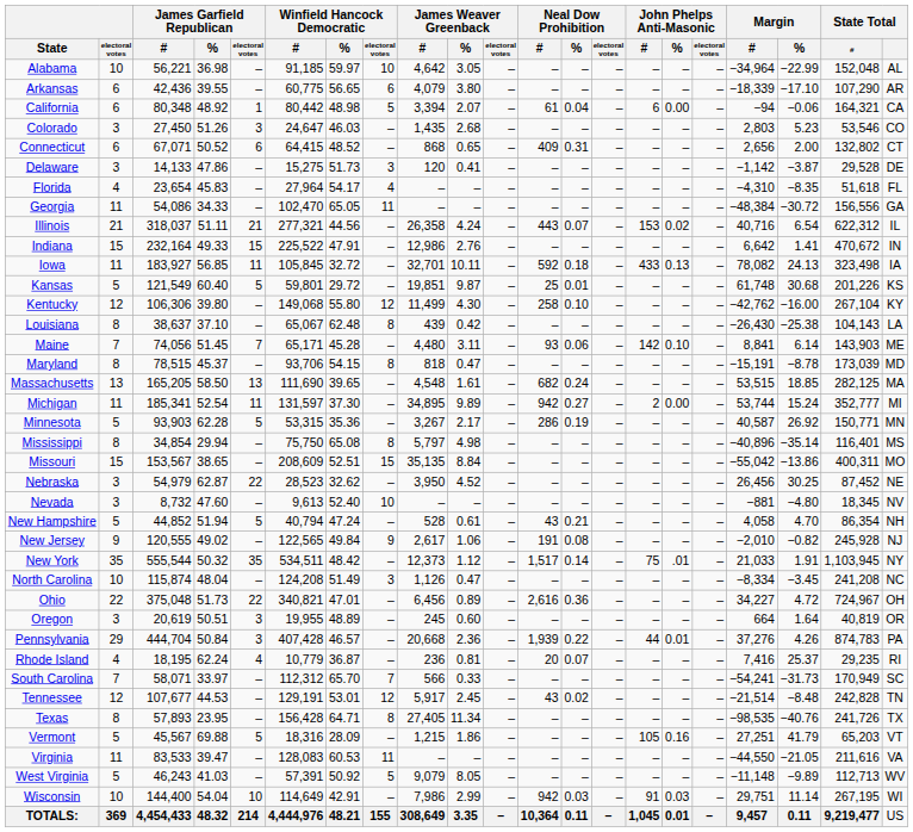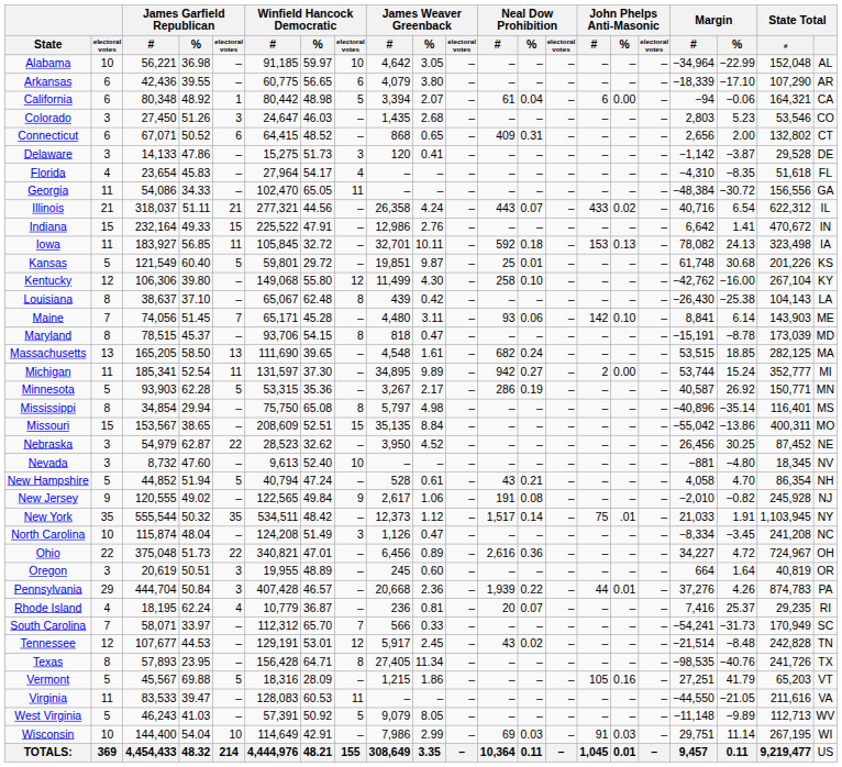Illinois | John Phelps Anti-Masonic / #: 153 -> 433
Iowa | John Phelps Anti-Masonic / #: 433 -> 153
Wisconsin | Neal Dow Prohibition / #: 942 -> 69
